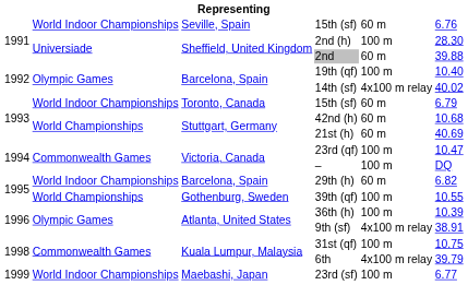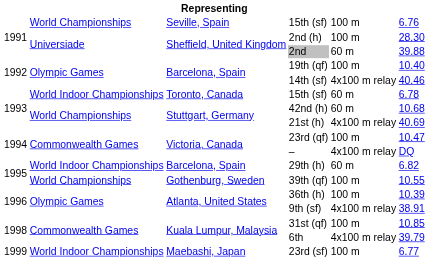Seville, Spain / 15th (sf) | column 2: World Indoor Championships -> World Championships
Seville, Spain / 15th (sf) | column 5: 60 m -> 100 m
14th (sf) | column 6: 40.02 -> 40.46
Toronto, Canada / 15th (sf) | column 6: 6.79 -> 6.78
21st (h) | column 5: 60 m -> 4x100 m relay
– | column 5: 100 m -> 4x100 m relay
31st (qf) | column 6: 10.75 -> 10.85
